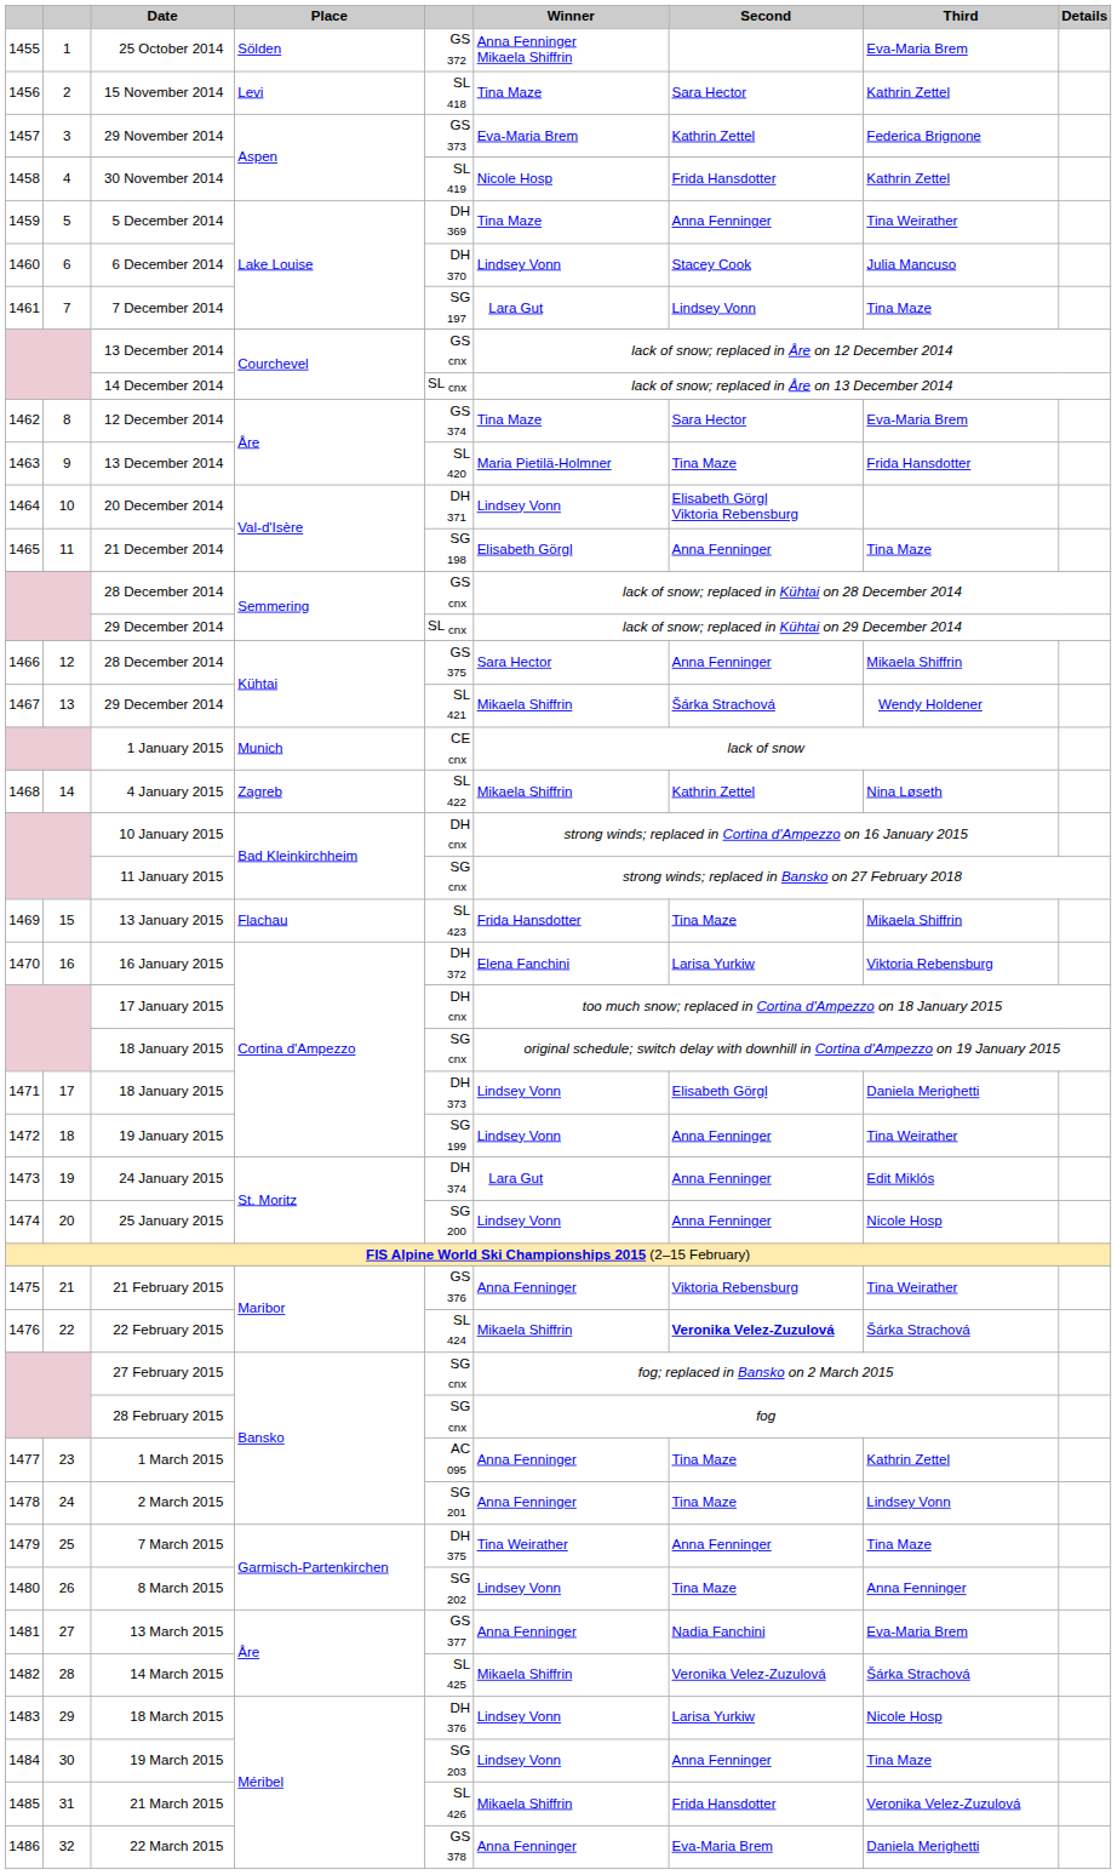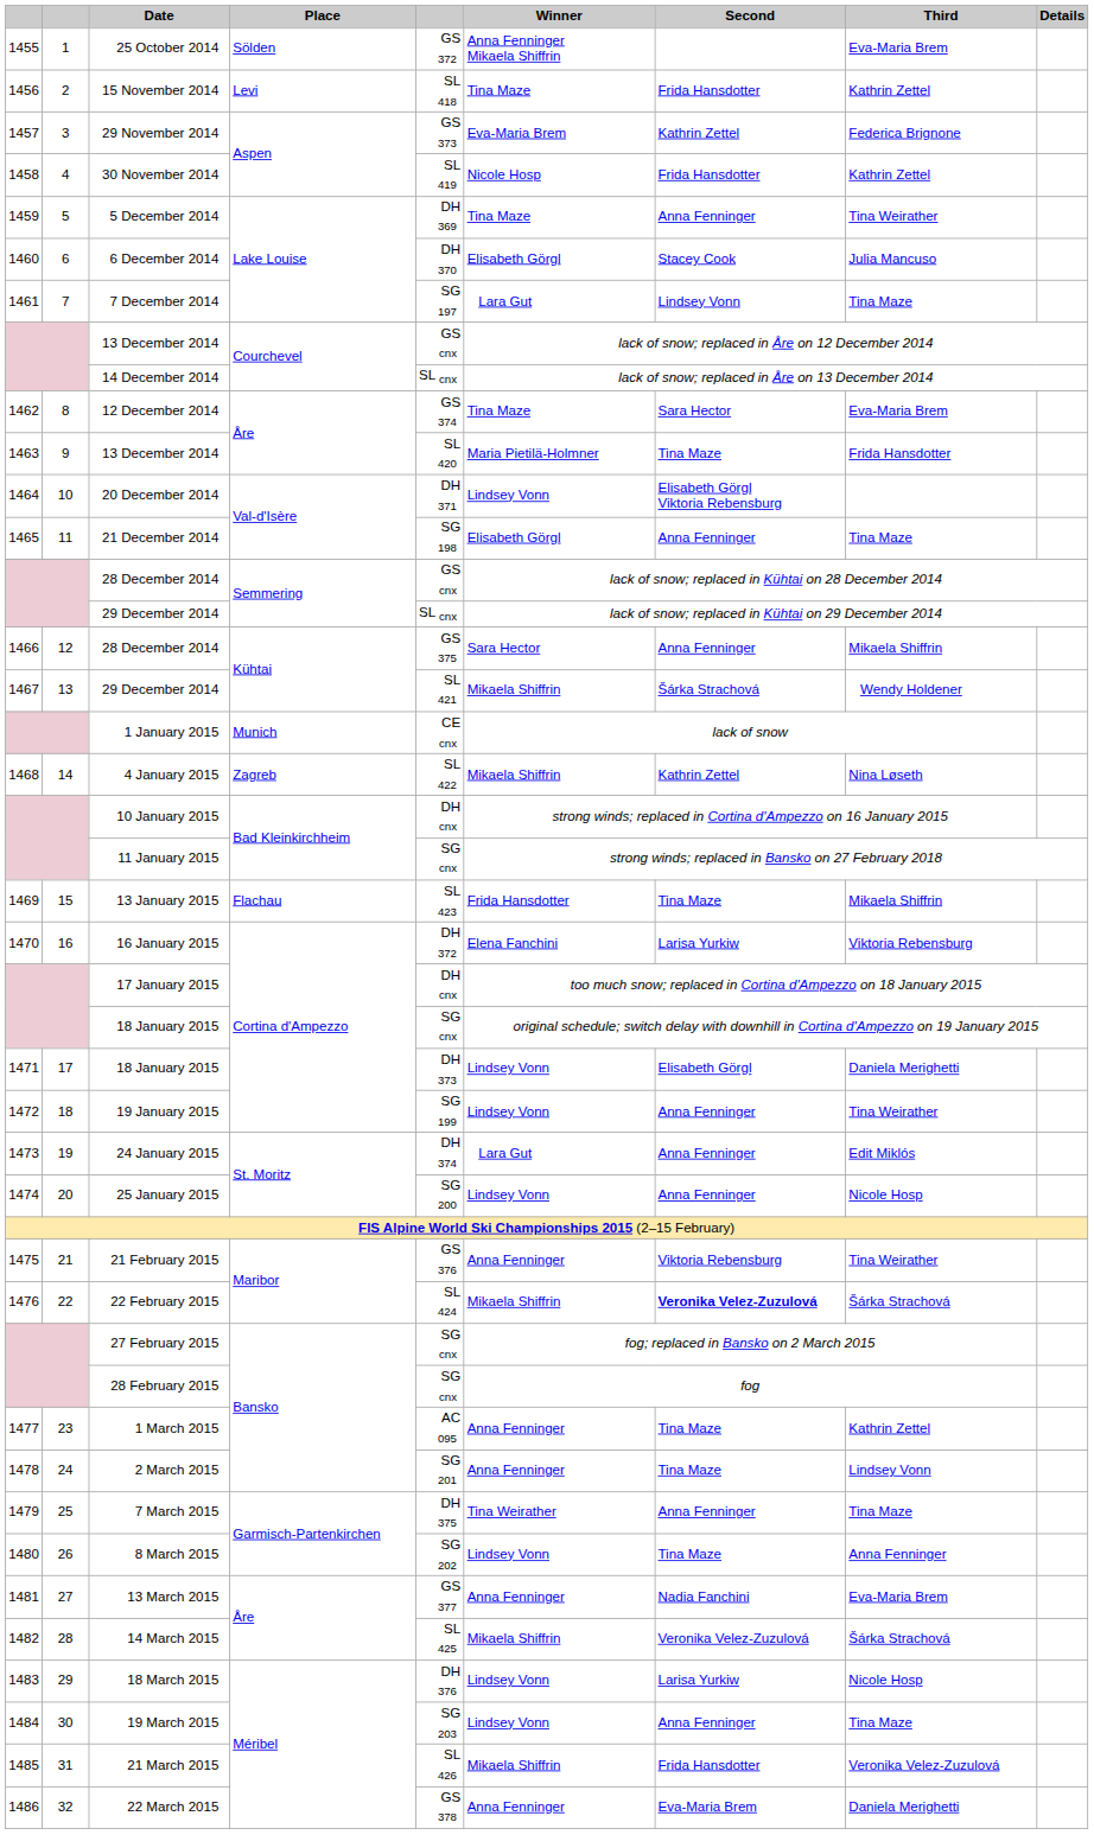15 November 2014 | Second: Sara Hector -> Frida Hansdotter
6 December 2014 | Winner: Lindsey Vonn -> Elisabeth Görgl
